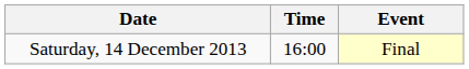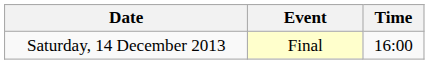columns swapped: Time <-> Event
